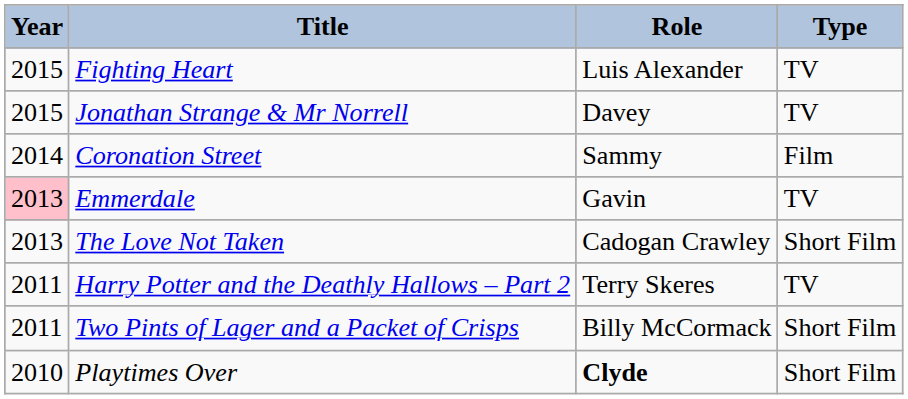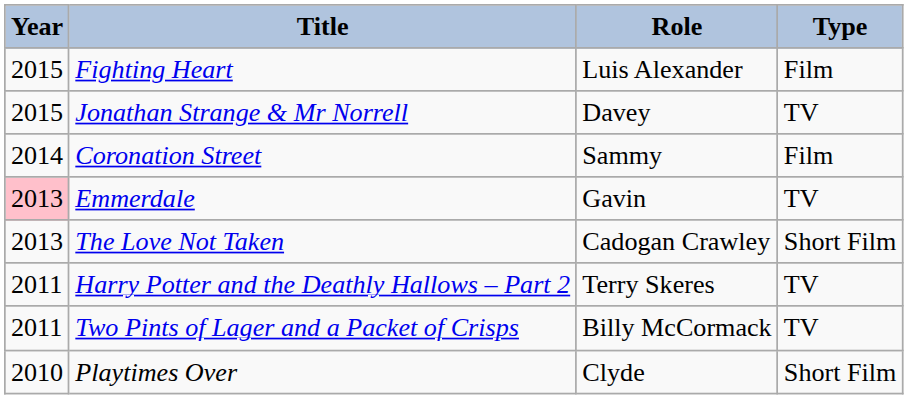Fighting Heart | Type: TV -> Film
Two Pints of Lager and a Packet of Crisps | Type: Short Film -> TV
Playtimes Over | Role: bold -> normal
